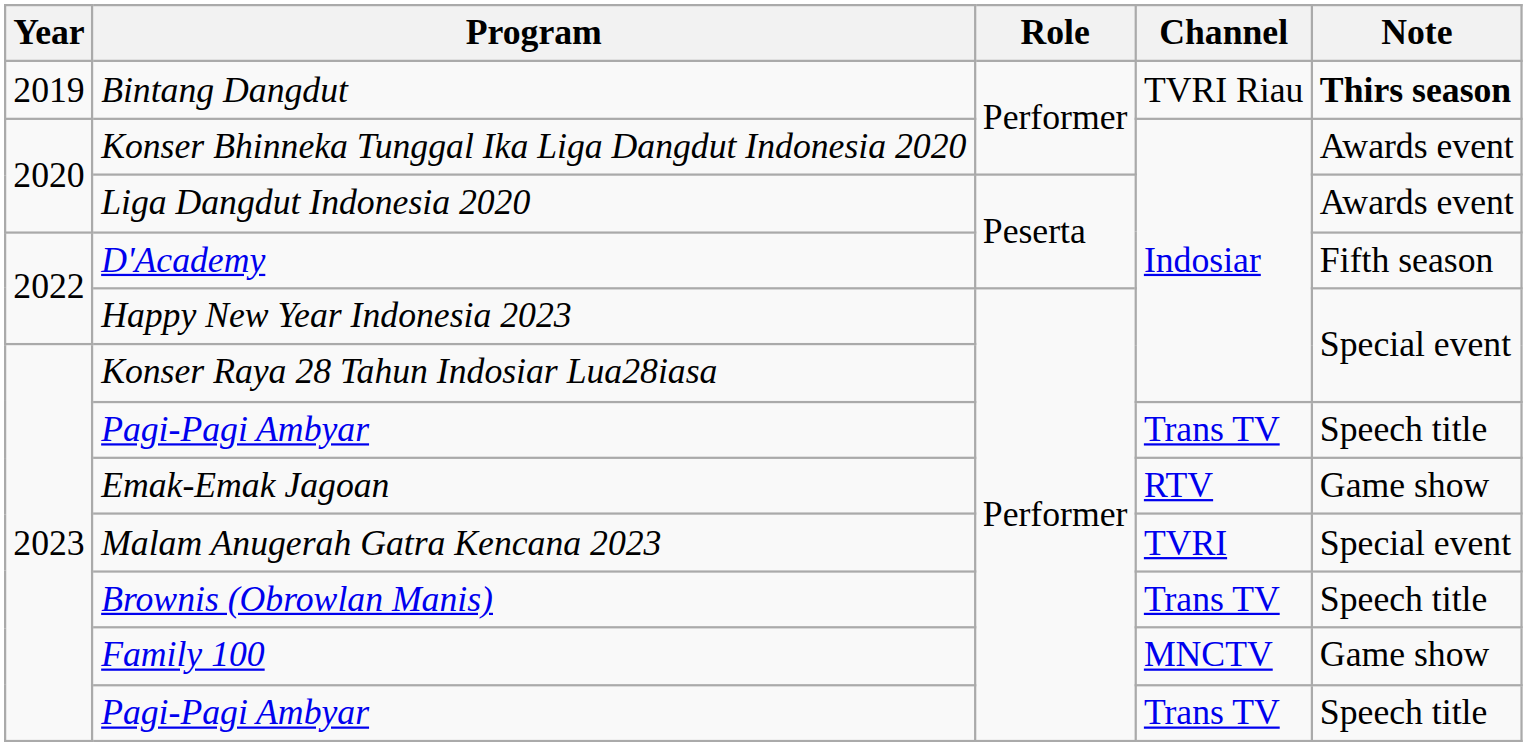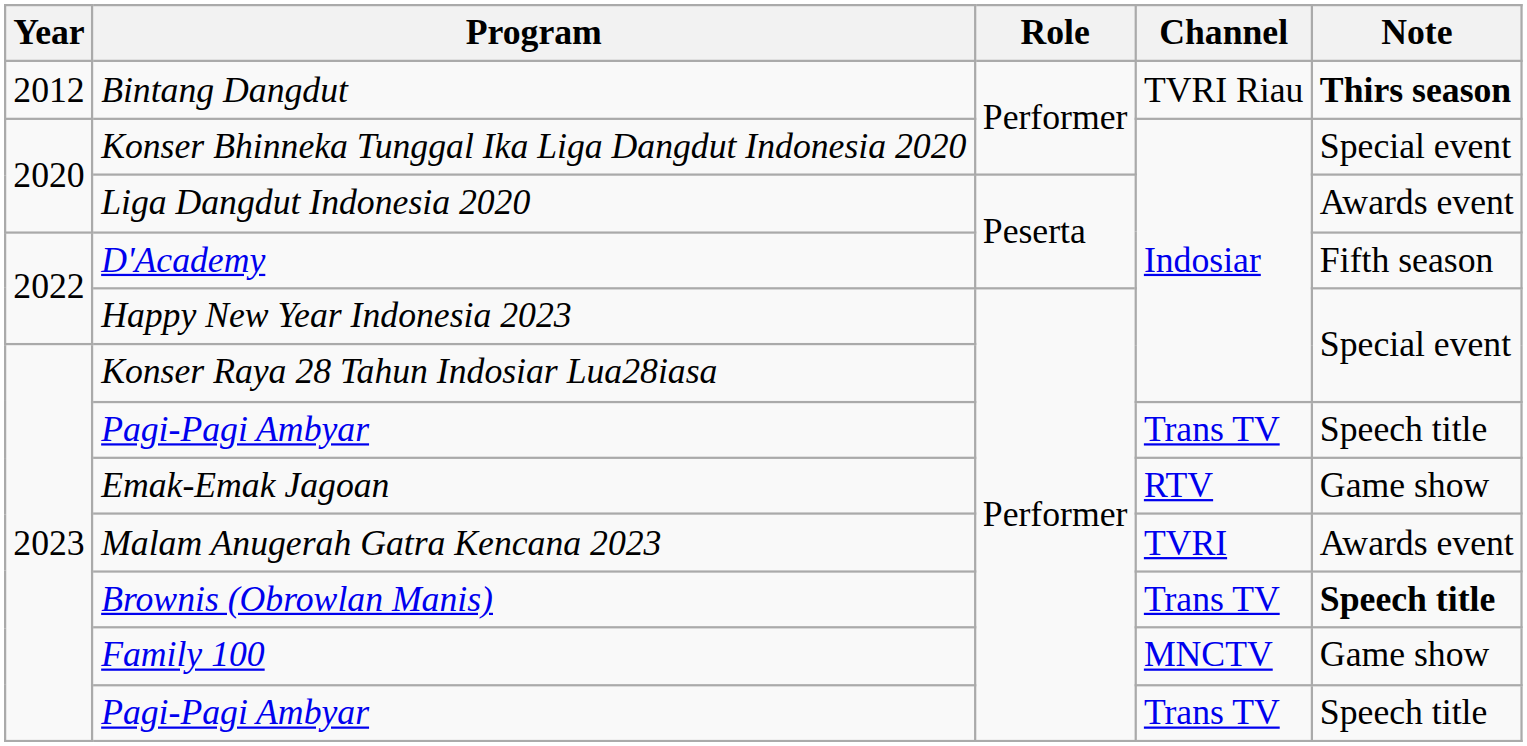Bintang Dangdut | Year: 2019 -> 2012
Konser Bhinneka Tunggal Ika Liga Dangdut Indonesia 2020 | Note: Awards event -> Special event
Malam Anugerah Gatra Kencana 2023 | Note: Special event -> Awards event
Brownis (Obrowlan Manis) | Note: normal -> bold
